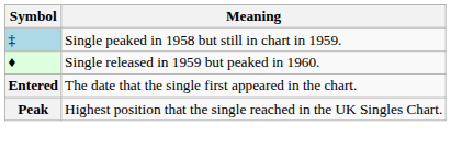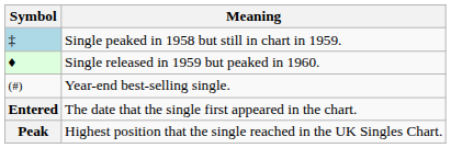+ row: (#) | Year-end best-selling single.
